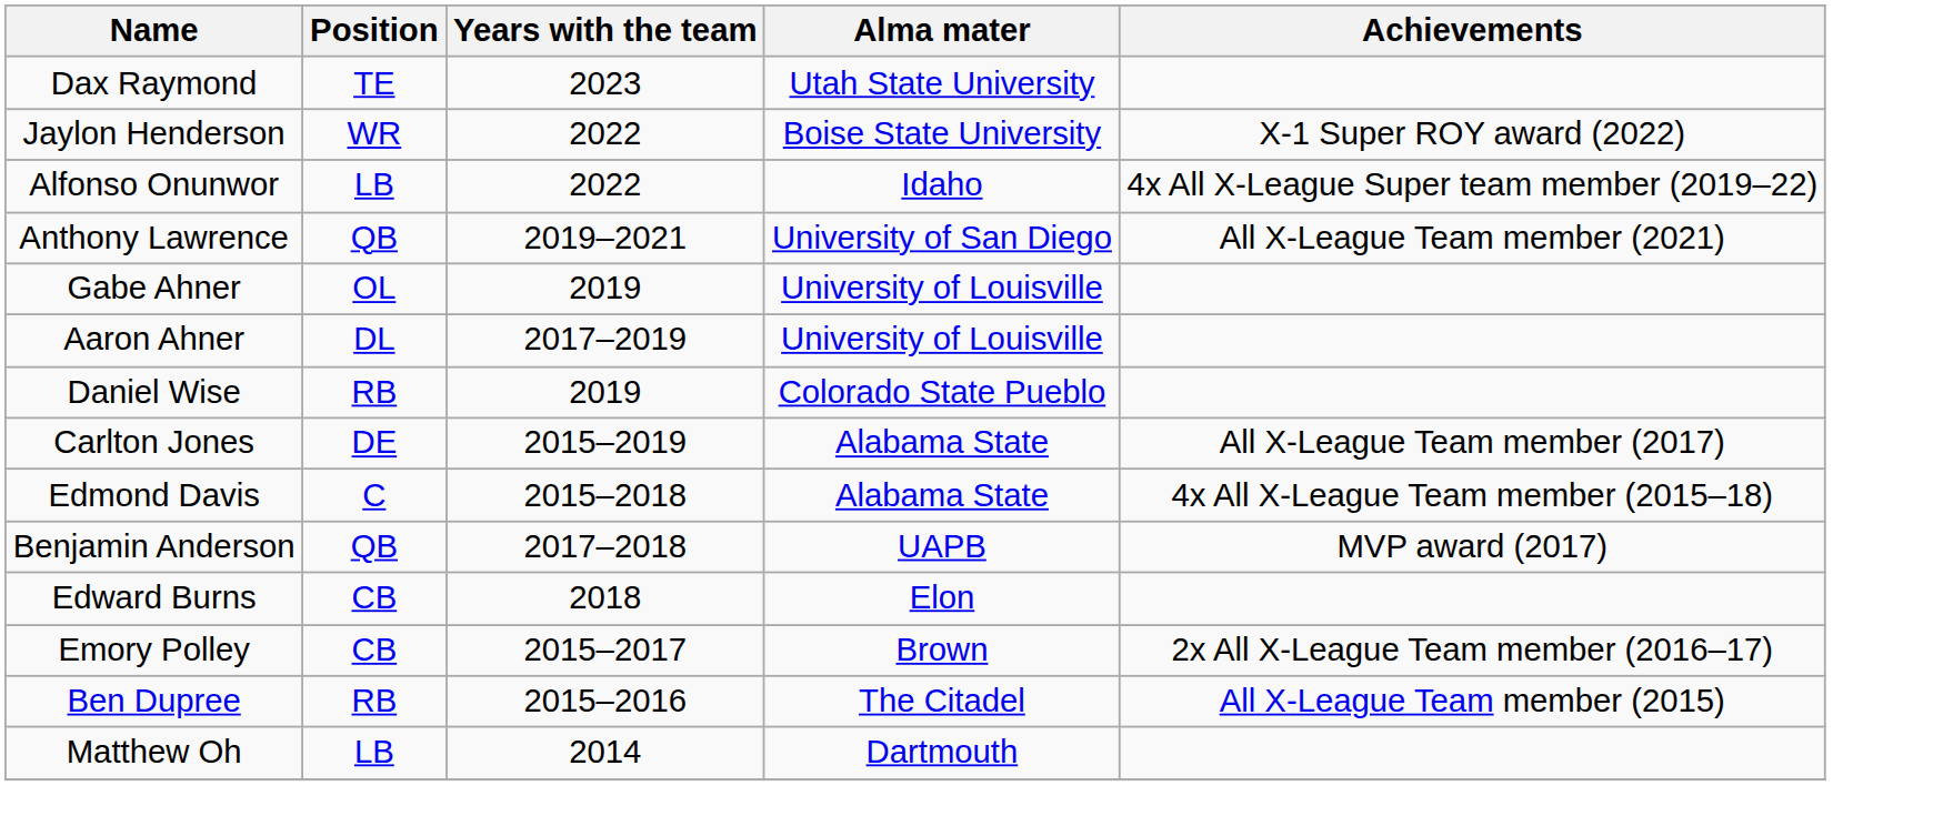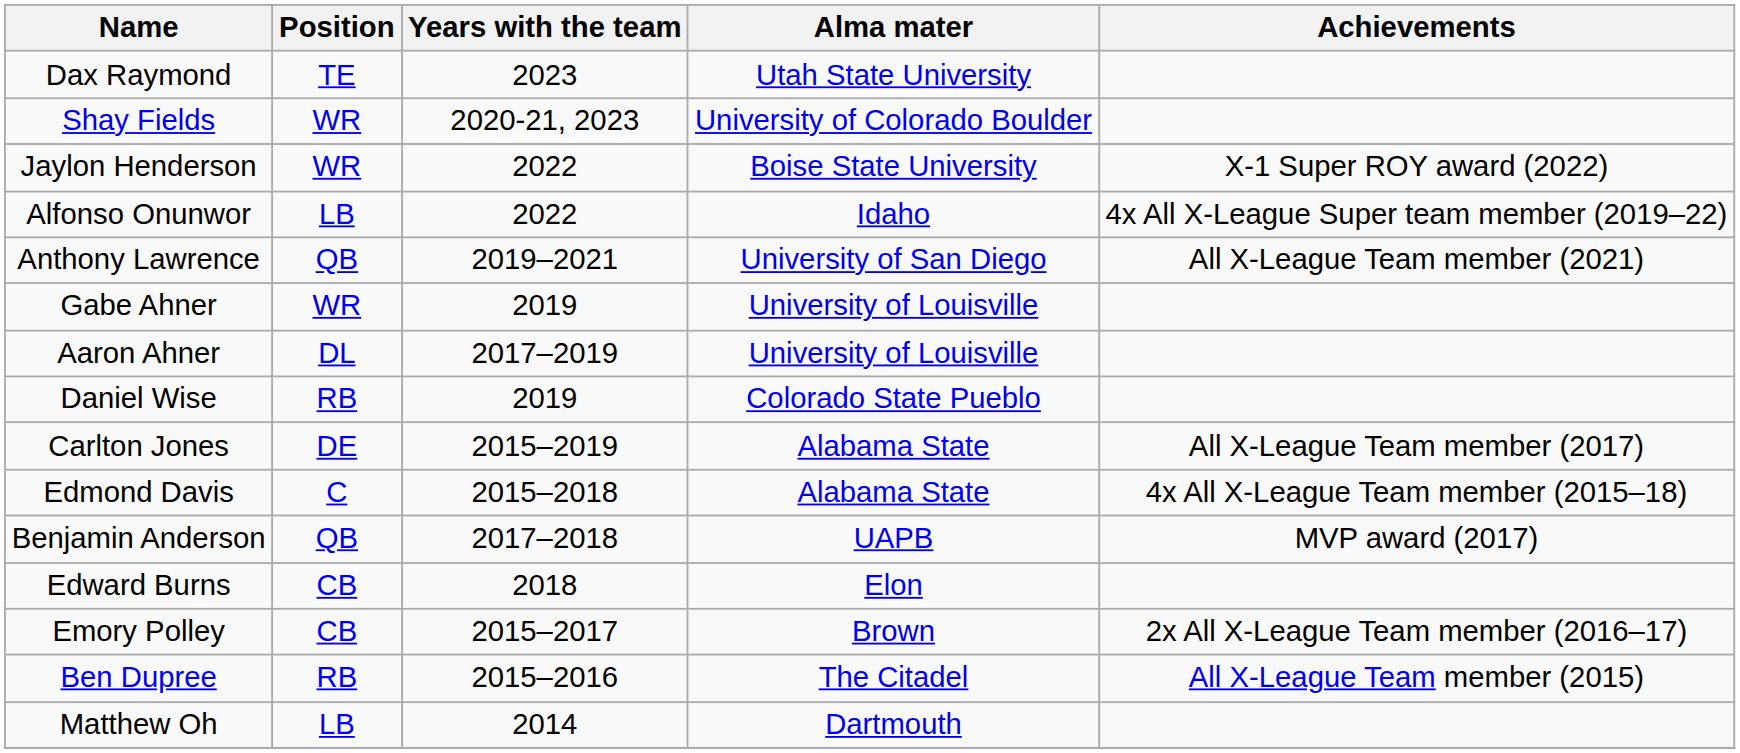+ row: Shay Fields | WR | 2020-21, 2023 | University of Colorado Boulder
Gabe Ahner | Position: OL -> WR
